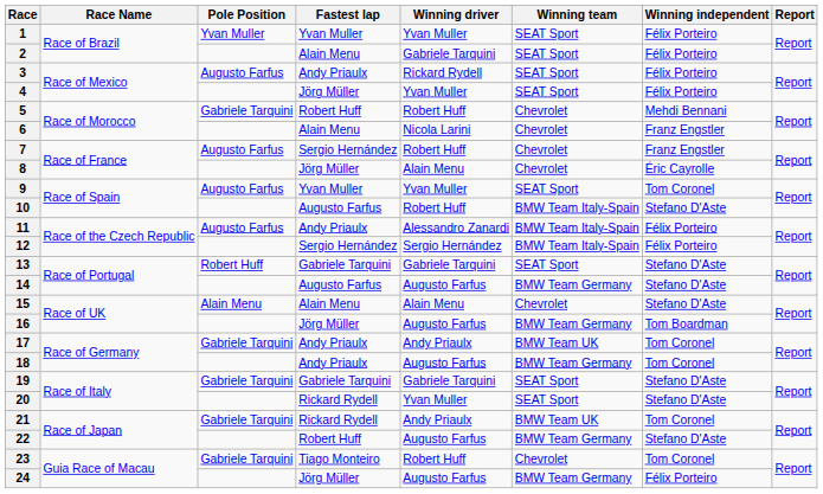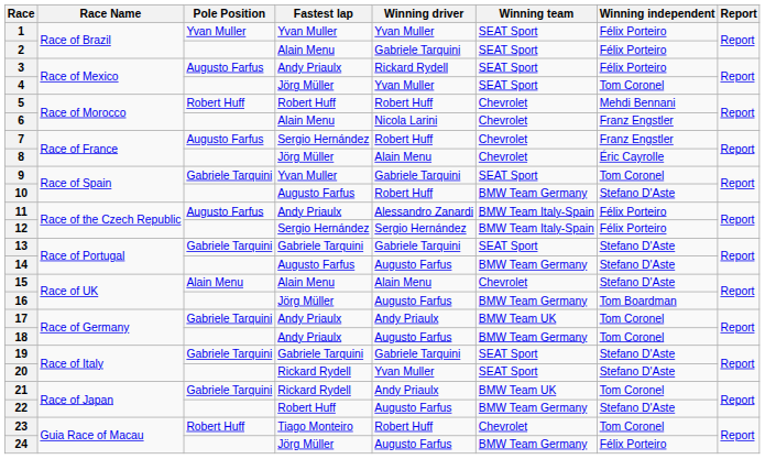4 | Winning independent: Félix Porteiro -> Tom Coronel
5 | Pole Position: Gabriele Tarquini -> Robert Huff
9 | Pole Position: Augusto Farfus -> Gabriele Tarquini
9 | Winning driver: Yvan Muller -> Gabriele Tarquini
10 | Winning team: BMW Team Italy-Spain -> BMW Team Germany
13 | Pole Position: Robert Huff -> Gabriele Tarquini
23 | Pole Position: Gabriele Tarquini -> Robert Huff
